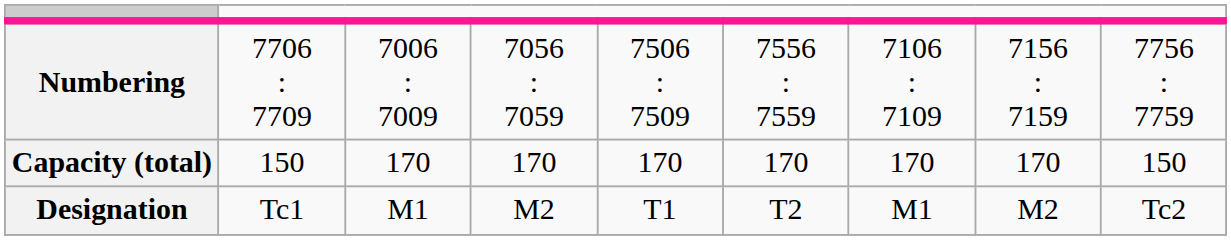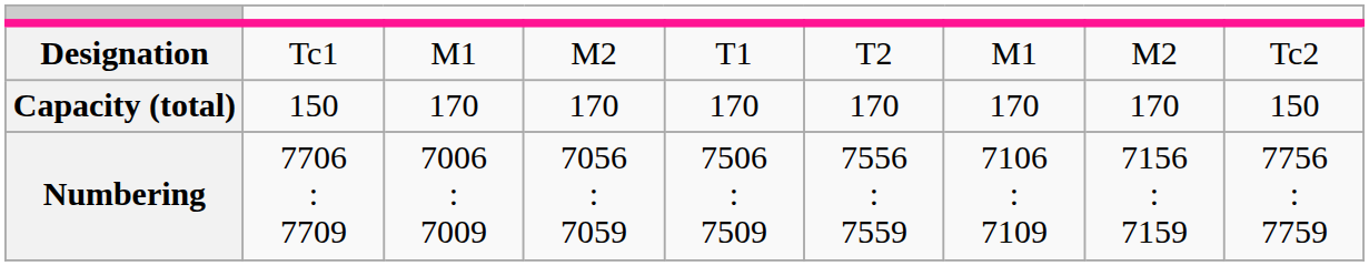rows swapped: Designation <-> Numbering
